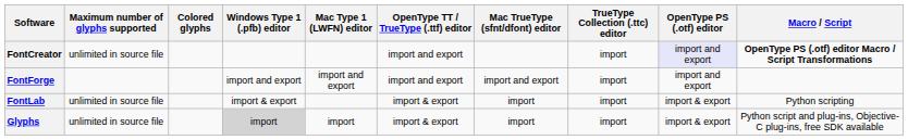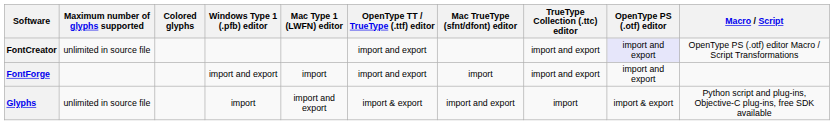FontCreator | TrueType Collection (.ttc) editor: import -> import and export
FontCreator | Macro / Script: bold -> normal
FontForge | Mac Type 1 (LWFN) editor: import and export -> import
FontForge | Mac TrueType (sfnt/dfont) editor: import and export -> import
FontForge | TrueType Collection (.ttc) editor: import -> import and export
- row: FontLab | unlimited in source file | import & export | import & export | import | import | import & export | Python scripting
Glyphs | Windows Type 1 (.pfb) editor: lightgrey background -> no background
Glyphs | Mac Type 1 (LWFN) editor: import -> import and export
Glyphs | Mac TrueType (sfnt/dfont) editor: import -> import and export
